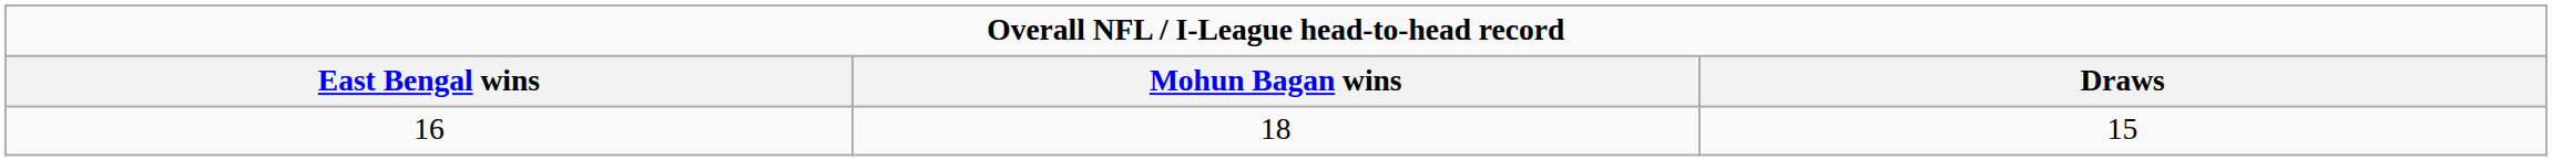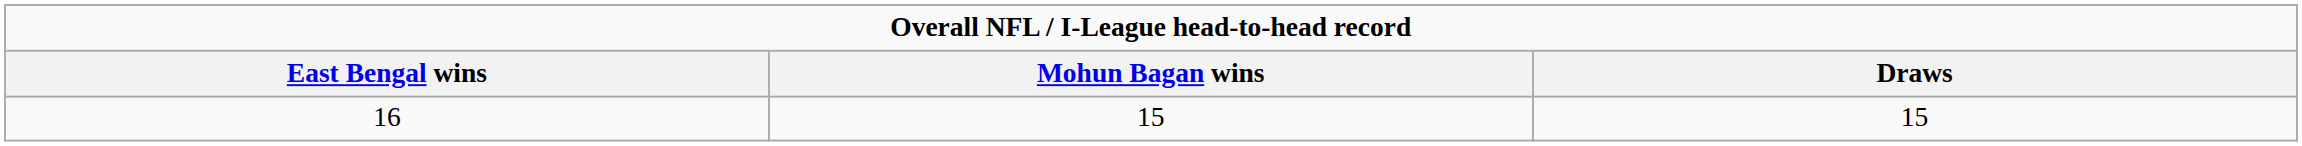16 | Mohun Bagan wins: 18 -> 15
